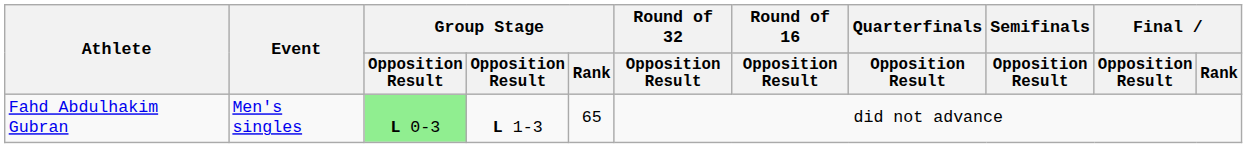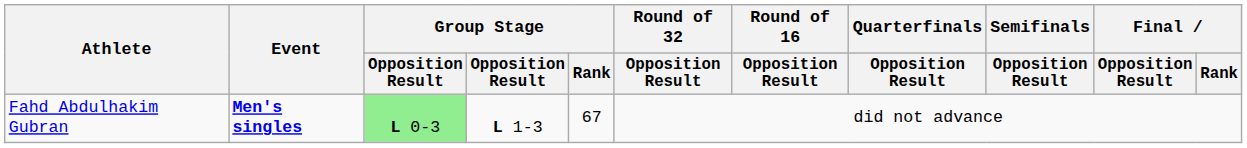Fahd Abdulhakim Gubran | Event: normal -> bold
Fahd Abdulhakim Gubran | Group Stage / Rank: 65 -> 67
